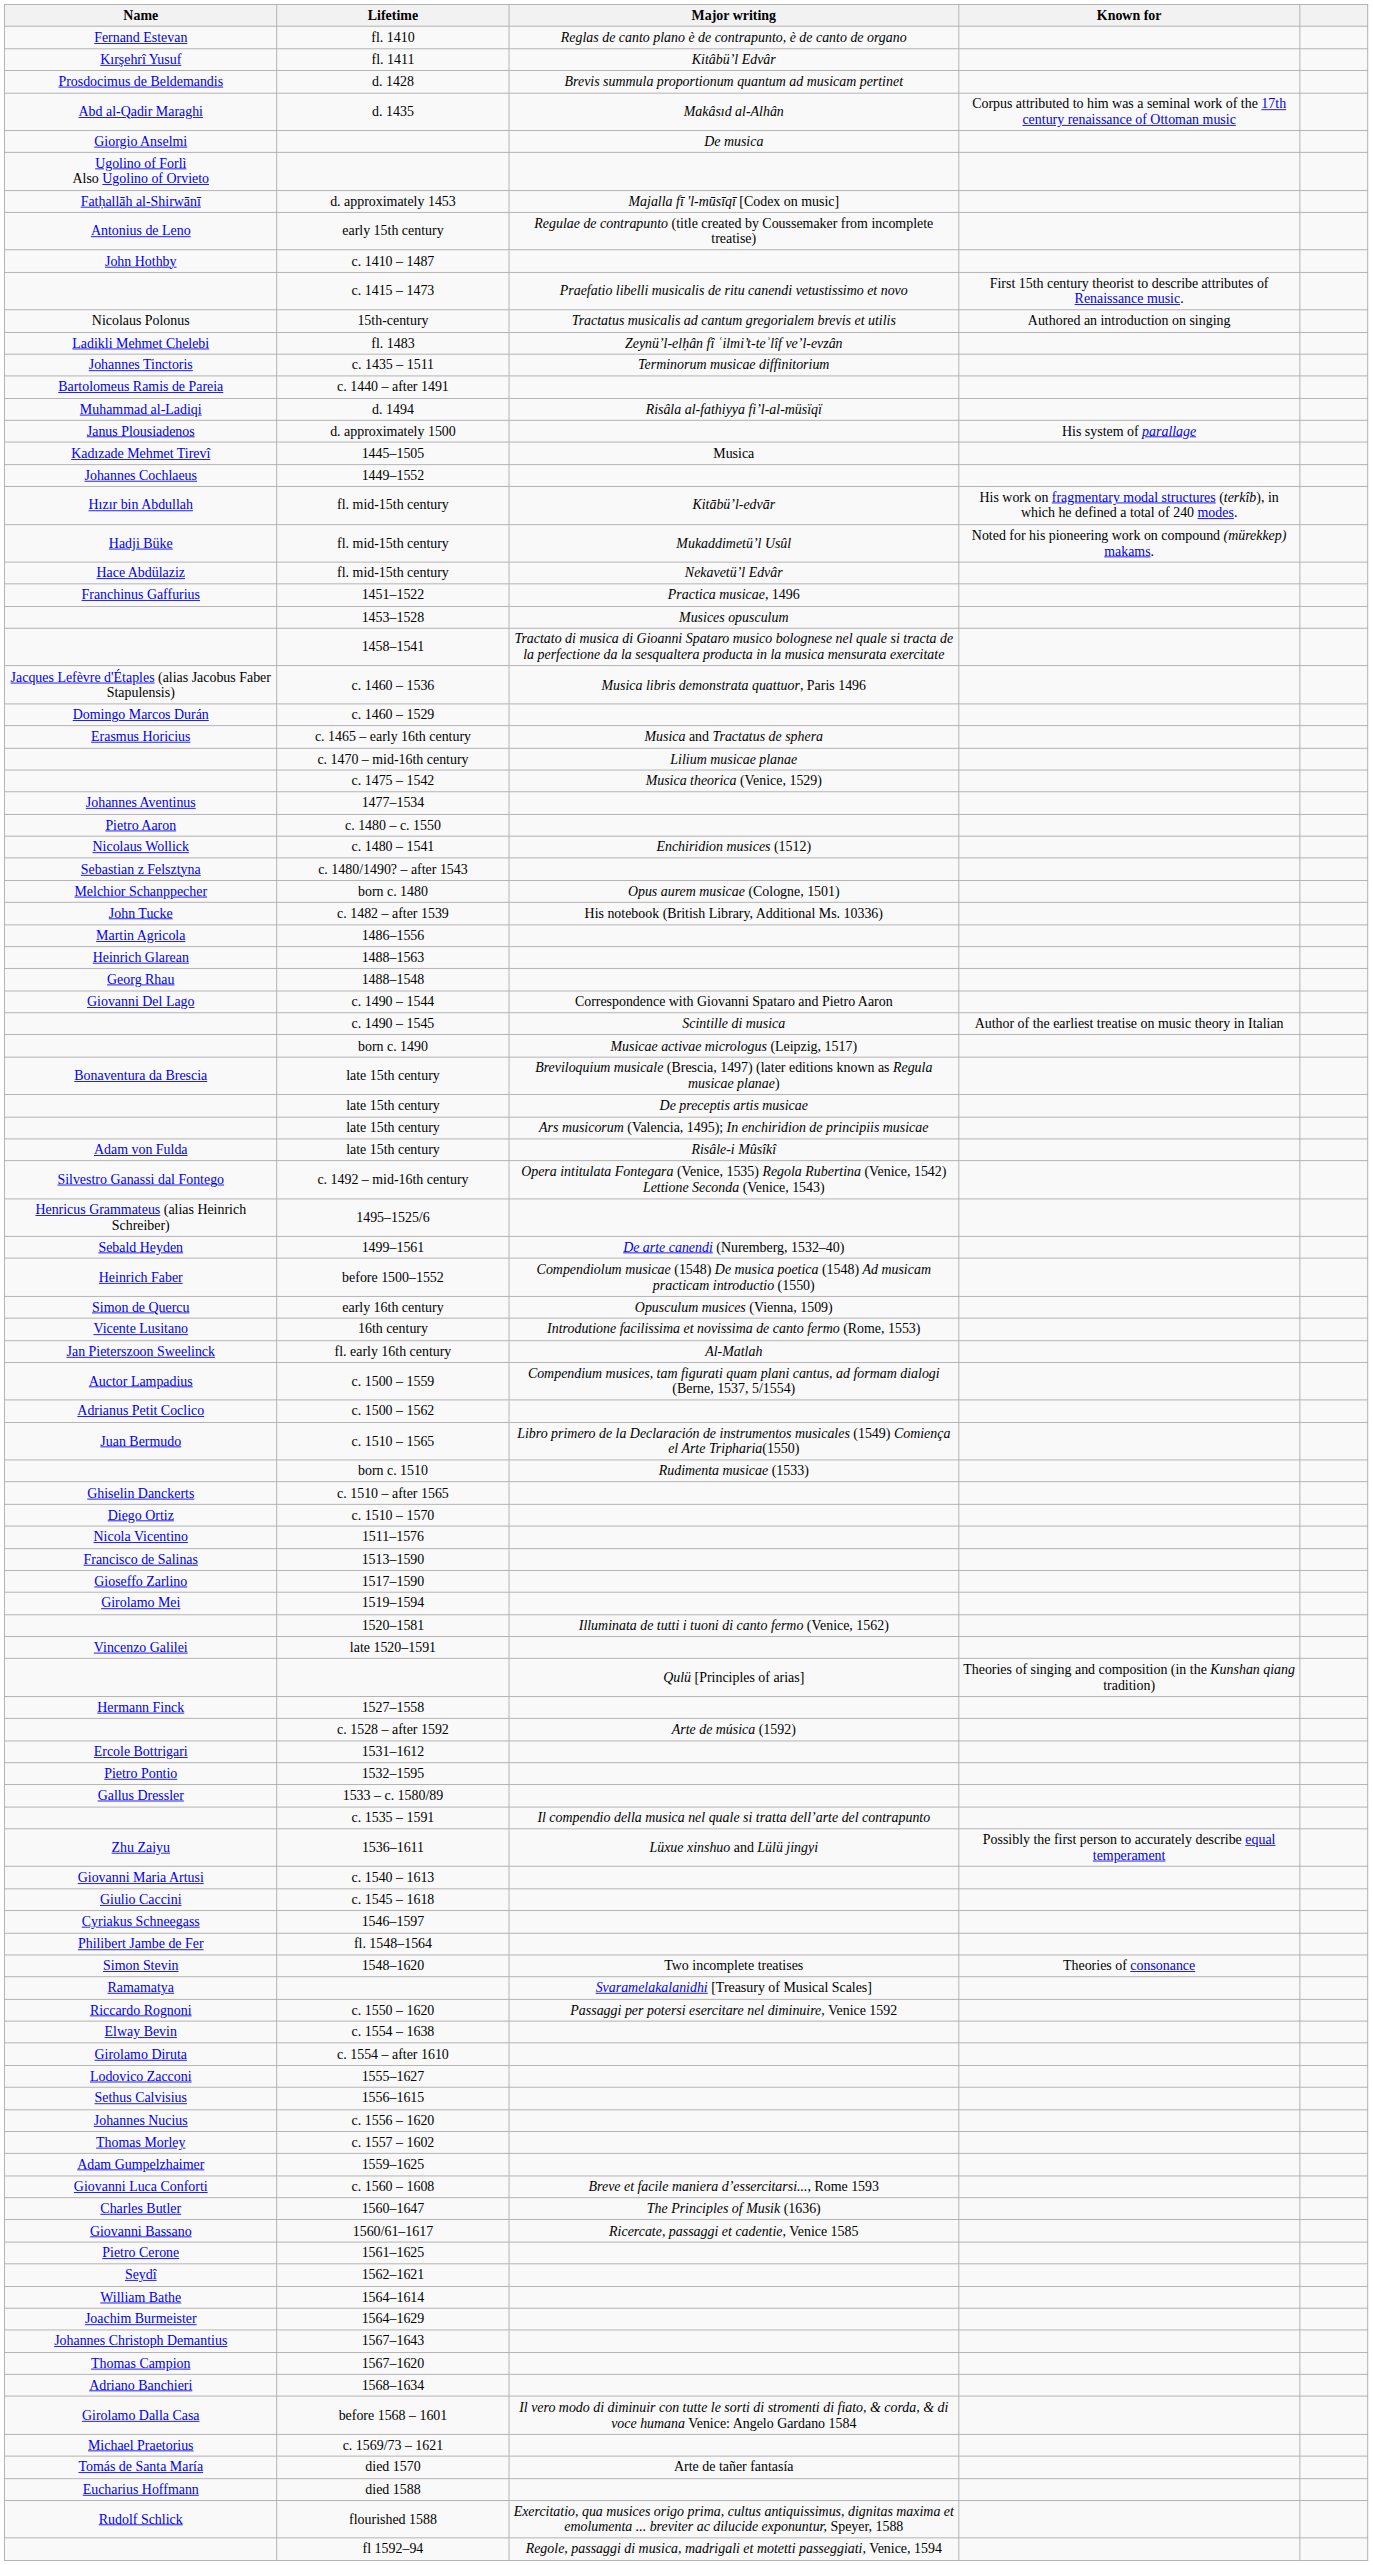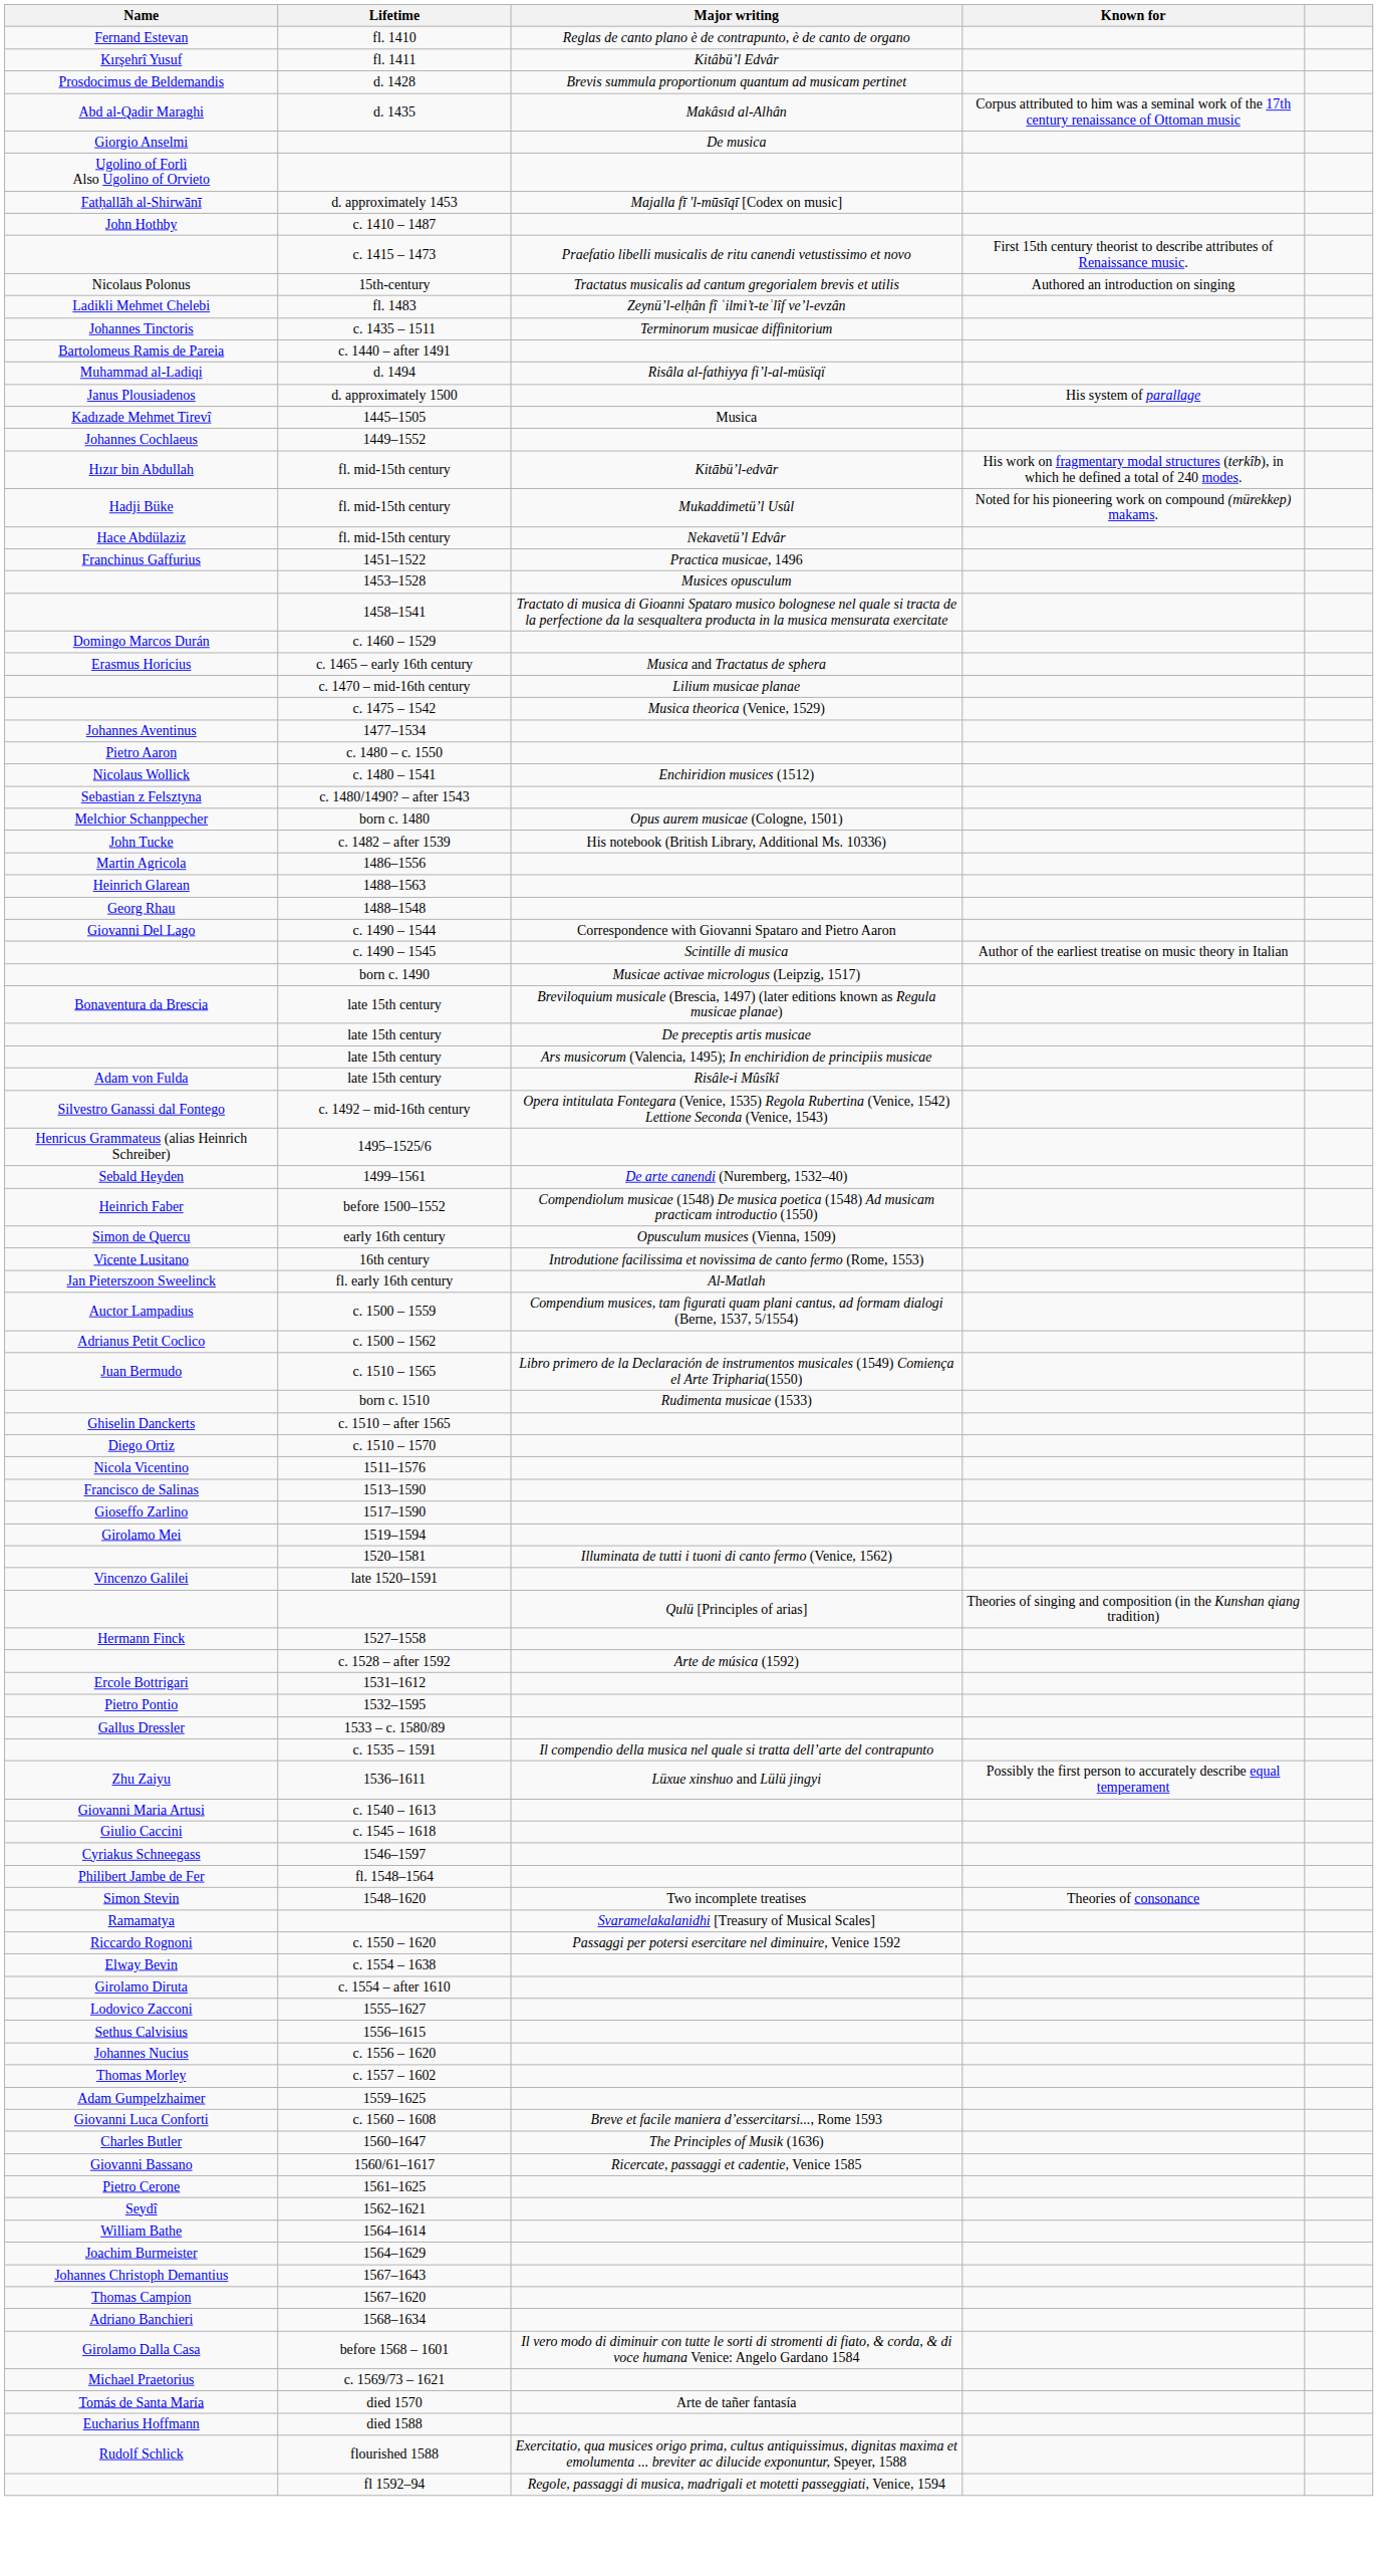- row: Antonius de Leno | early 15th century | Regulae de contrapunto (title created by Coussemaker from incomplete treatise)
- row: Jacques Lefèvre d'Étaples (alias Jacobus Faber Stapulensis) | c. 1460 – 1536 | Musica libris demonstrata quattuor, Paris 1496
